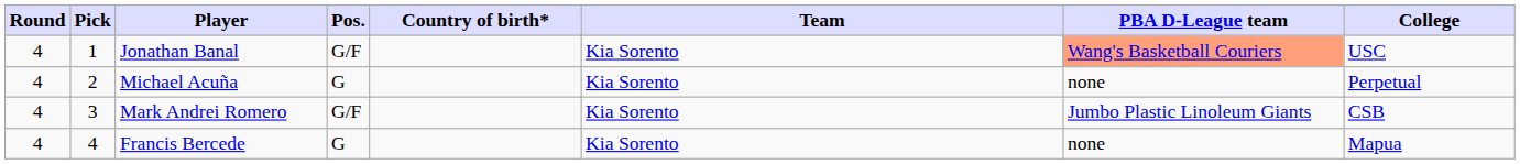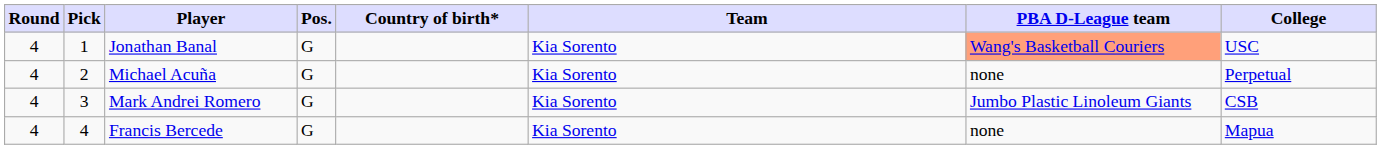Jonathan Banal | Pos.: G/F -> G
Mark Andrei Romero | Pos.: G/F -> G
